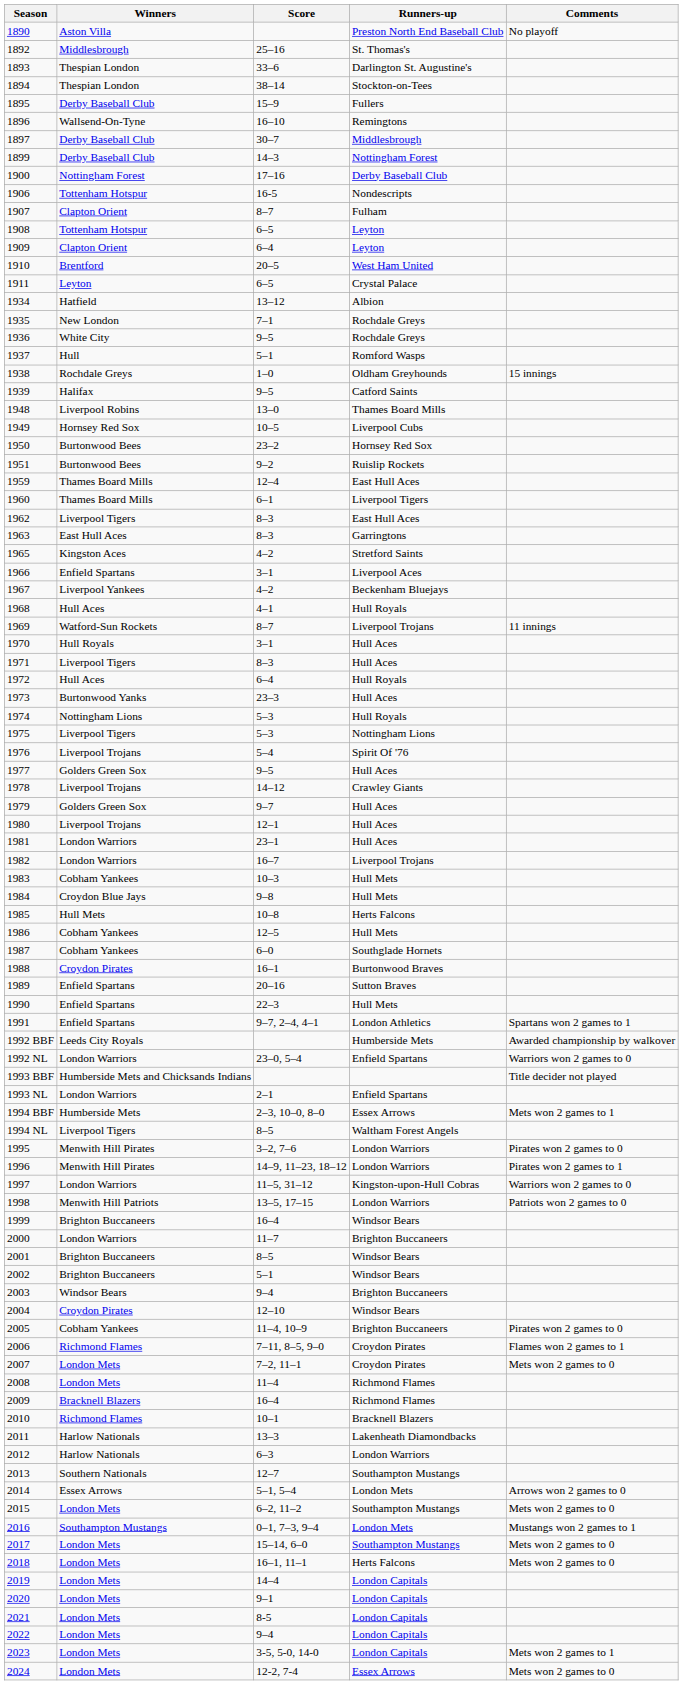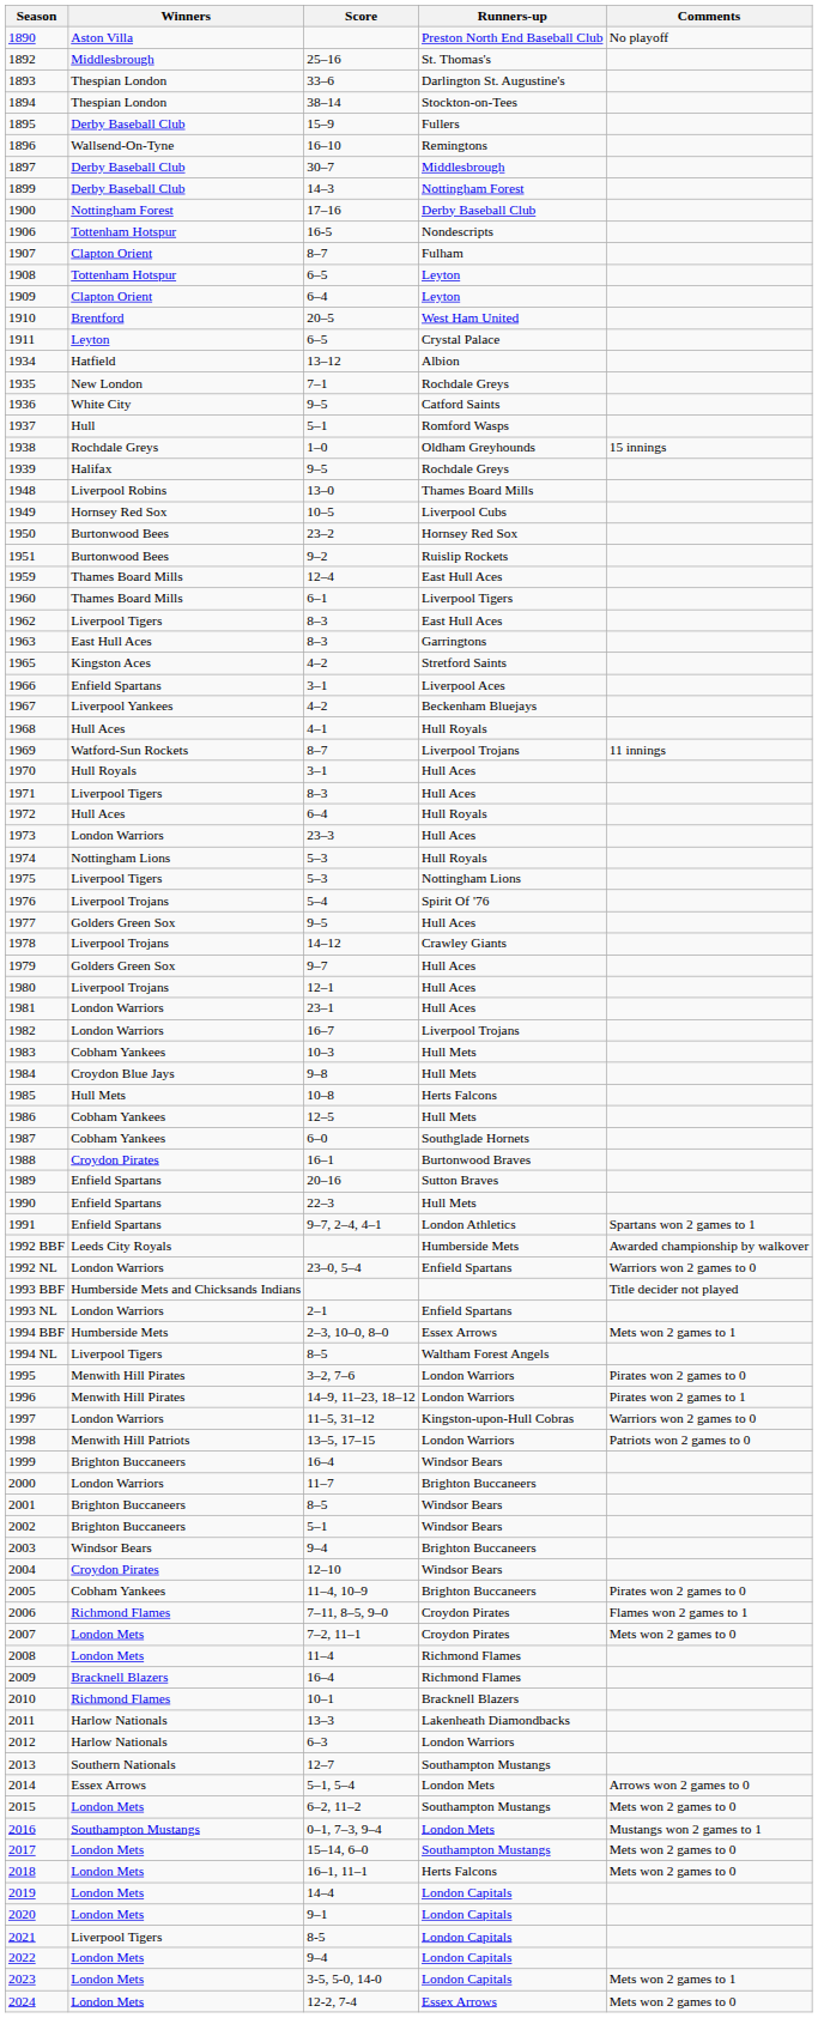1936 | Runners-up: Rochdale Greys -> Catford Saints
1939 | Runners-up: Catford Saints -> Rochdale Greys
1973 | Winners: Burtonwood Yanks -> London Warriors
2021 | Winners: London Mets -> Liverpool Tigers
